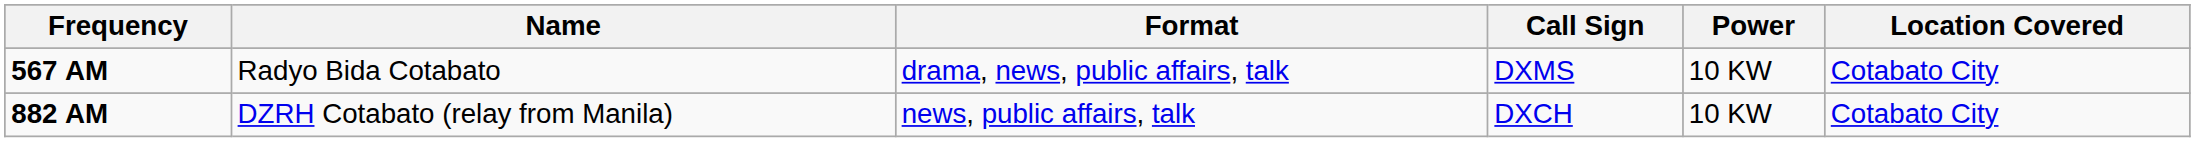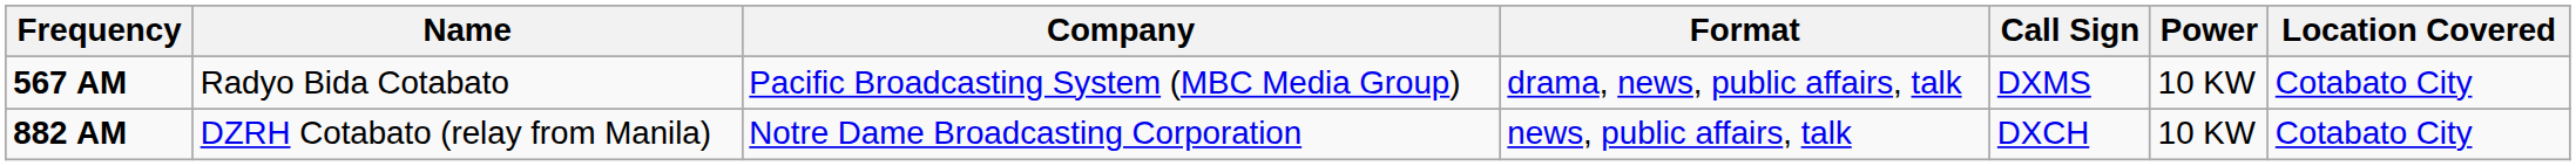+ column: Company | Pacific Broadcasting System (MBC Media Group) | Notre Dame Broadcasting Corporation
